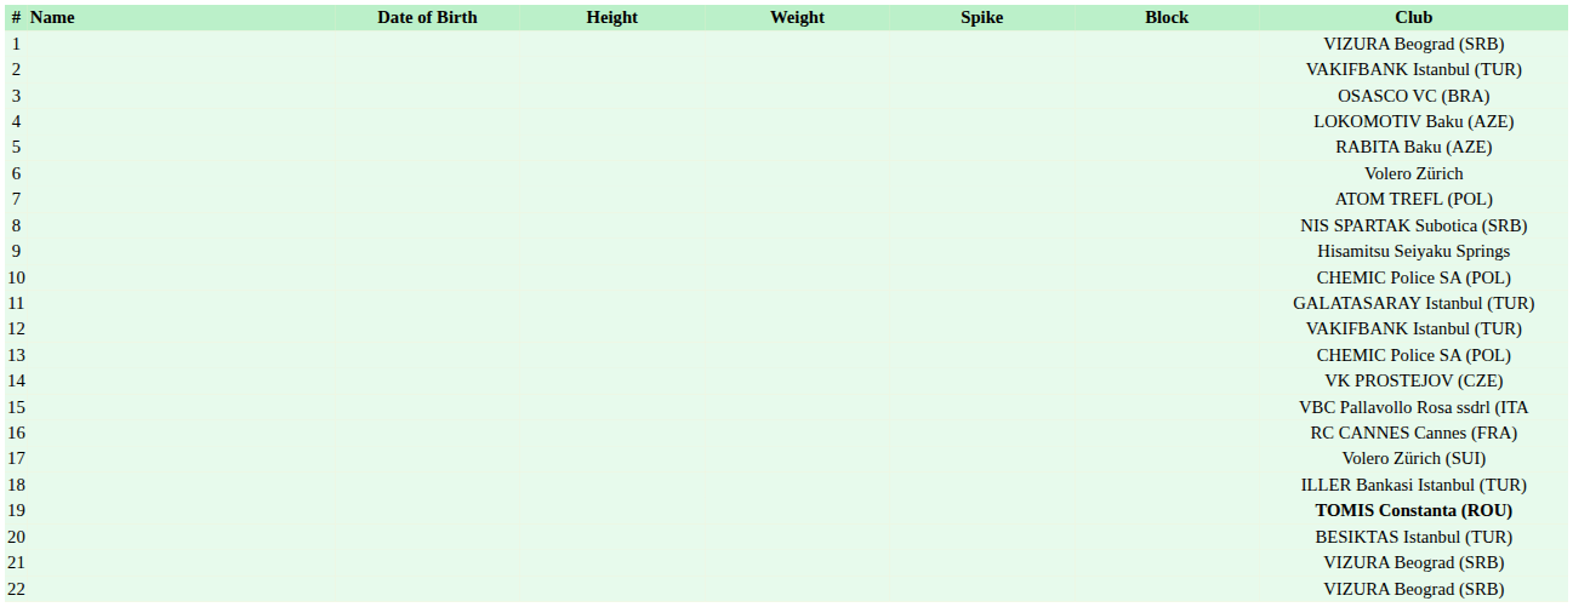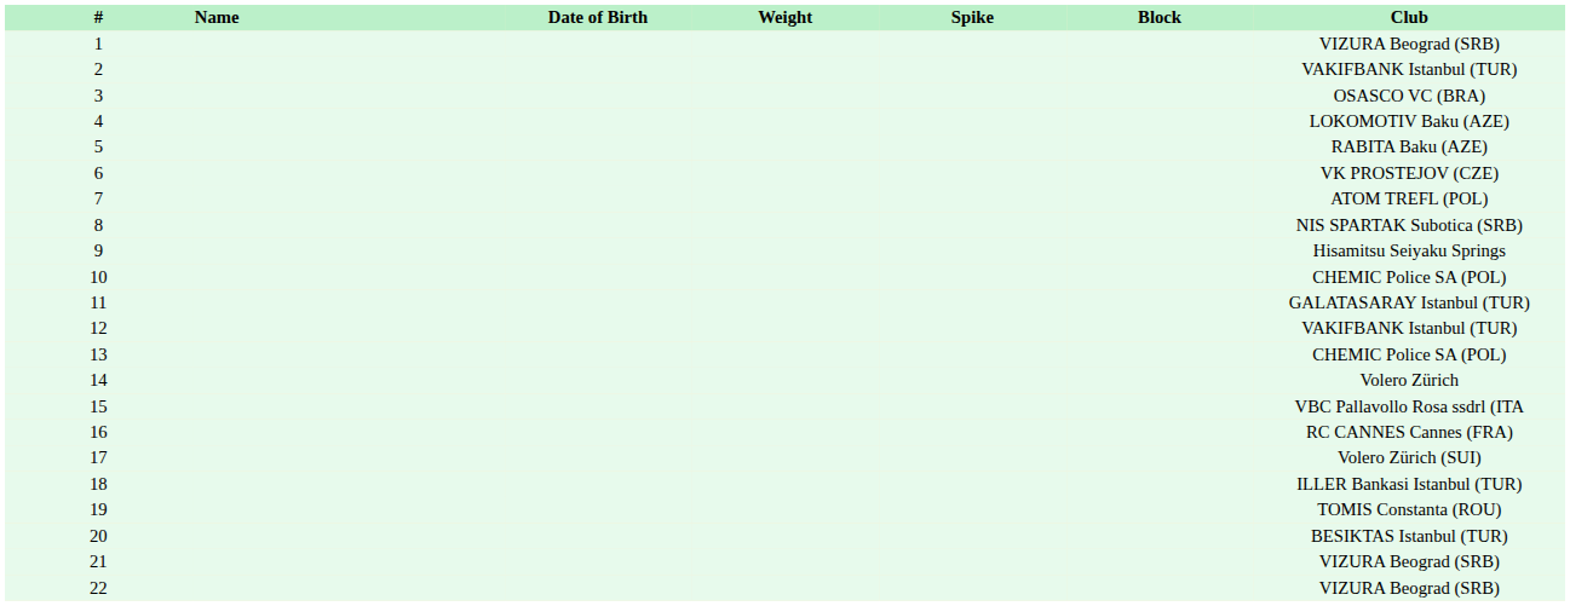- column: Height
6 | Club: Volero Zürich -> VK PROSTEJOV (CZE)
14 | Club: VK PROSTEJOV (CZE) -> Volero Zürich
19 | Club: bold -> normal
